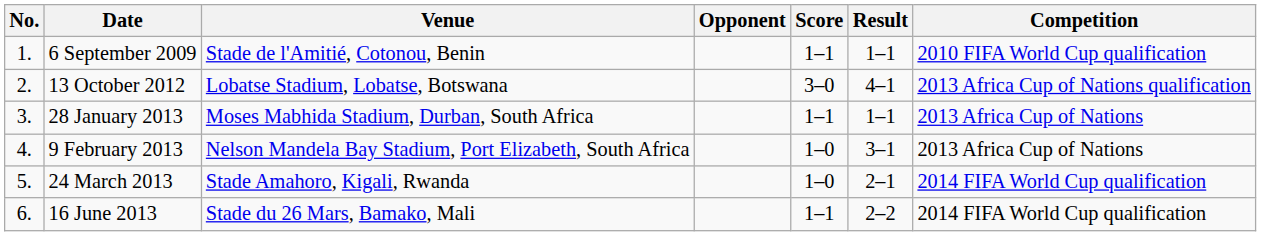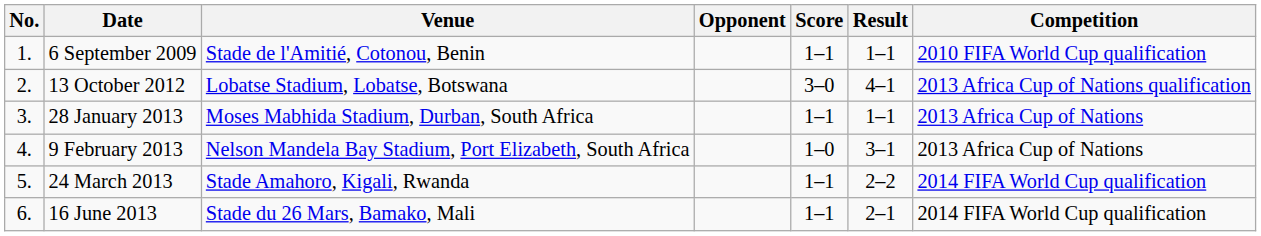24 March 2013 | Score: 1–0 -> 1–1
24 March 2013 | Result: 2–1 -> 2–2
16 June 2013 | Result: 2–2 -> 2–1
